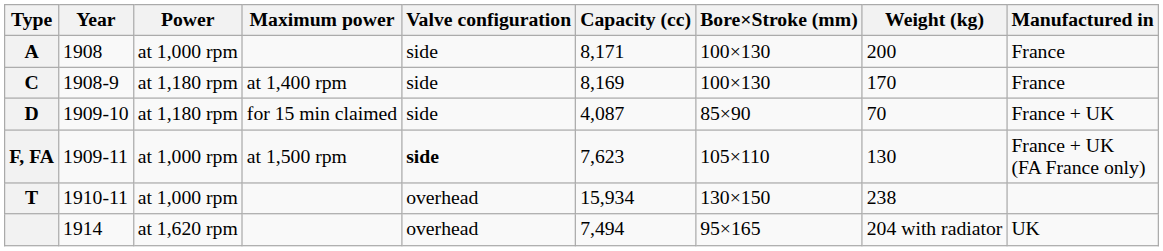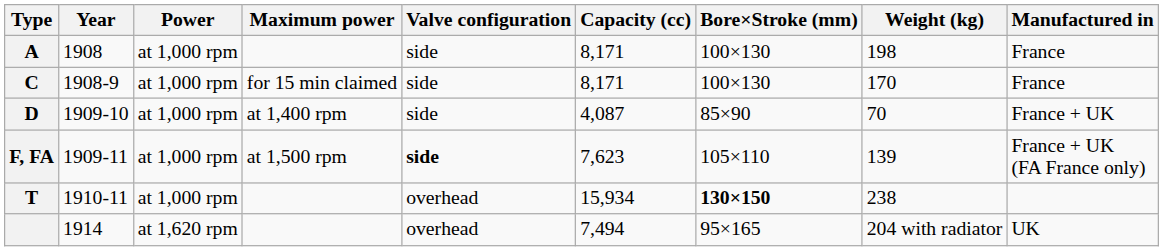A | Weight (kg): 200 -> 198
C | Power: at 1,180 rpm -> at 1,000 rpm
C | Maximum power: at 1,400 rpm -> for 15 min claimed
C | Capacity (cc): 8,169 -> 8,171
D | Power: at 1,180 rpm -> at 1,000 rpm
D | Maximum power: for 15 min claimed -> at 1,400 rpm
F, FA | Weight (kg): 130 -> 139
T | Bore×Stroke (mm): normal -> bold
